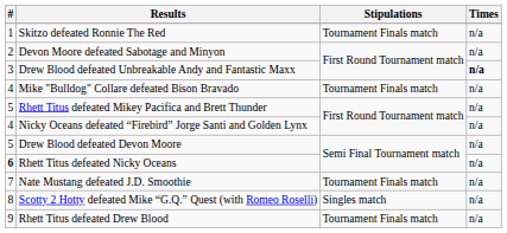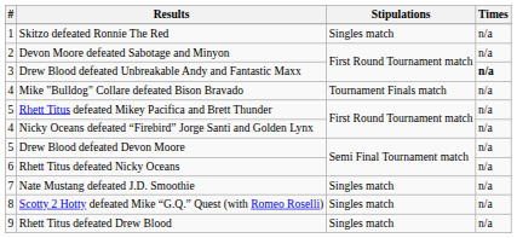Skitzo defeated Ronnie The Red | Stipulations: Tournament Finals match -> Singles match
Rhett Titus defeated Nicky Oceans | #: bold -> normal
Nate Mustang defeated J.D. Smoothie | Stipulations: Tournament Finals match -> Singles match
Rhett Titus defeated Drew Blood | Stipulations: Tournament Finals match -> Singles match
